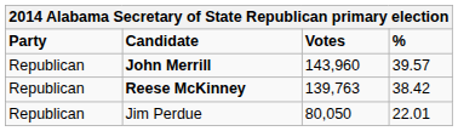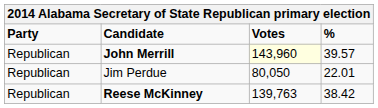John Merrill | Votes: no background -> lightyellow background
rows swapped: Reese McKinney <-> Jim Perdue
